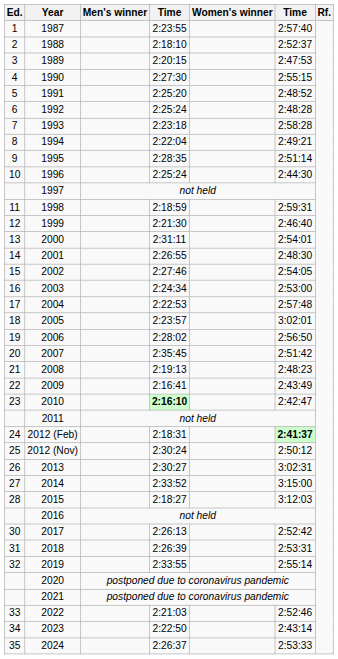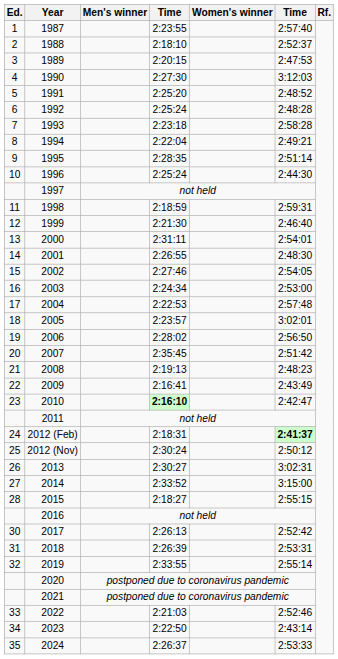1990 | column 6: 2:55:15 -> 3:12:03
2015 | column 6: 3:12:03 -> 2:55:15
